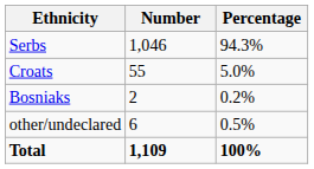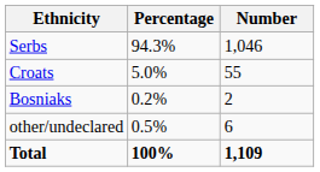columns swapped: Number <-> Percentage
